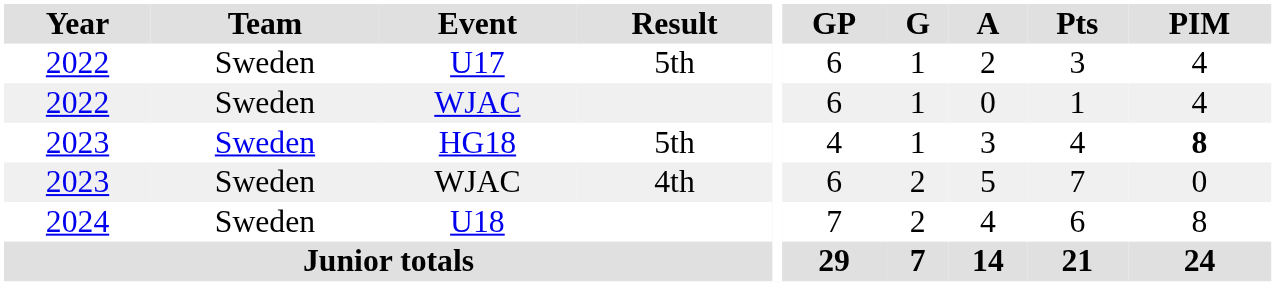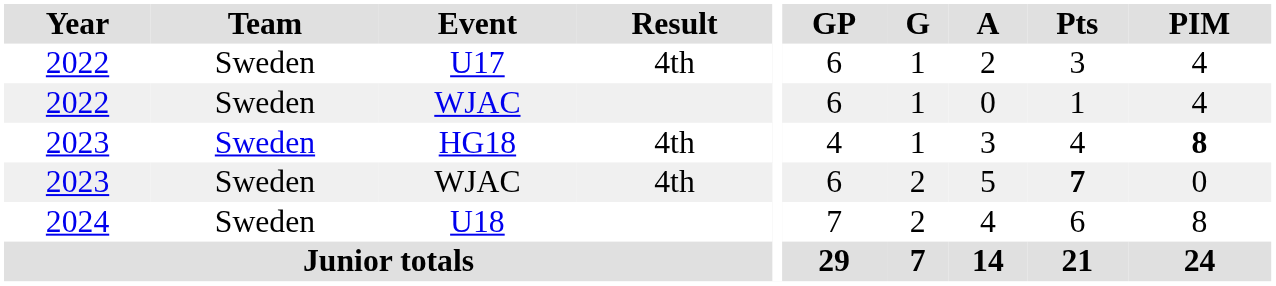U17 | Result: 5th -> 4th
HG18 | Result: 5th -> 4th
2023 / WJAC | Pts: normal -> bold
